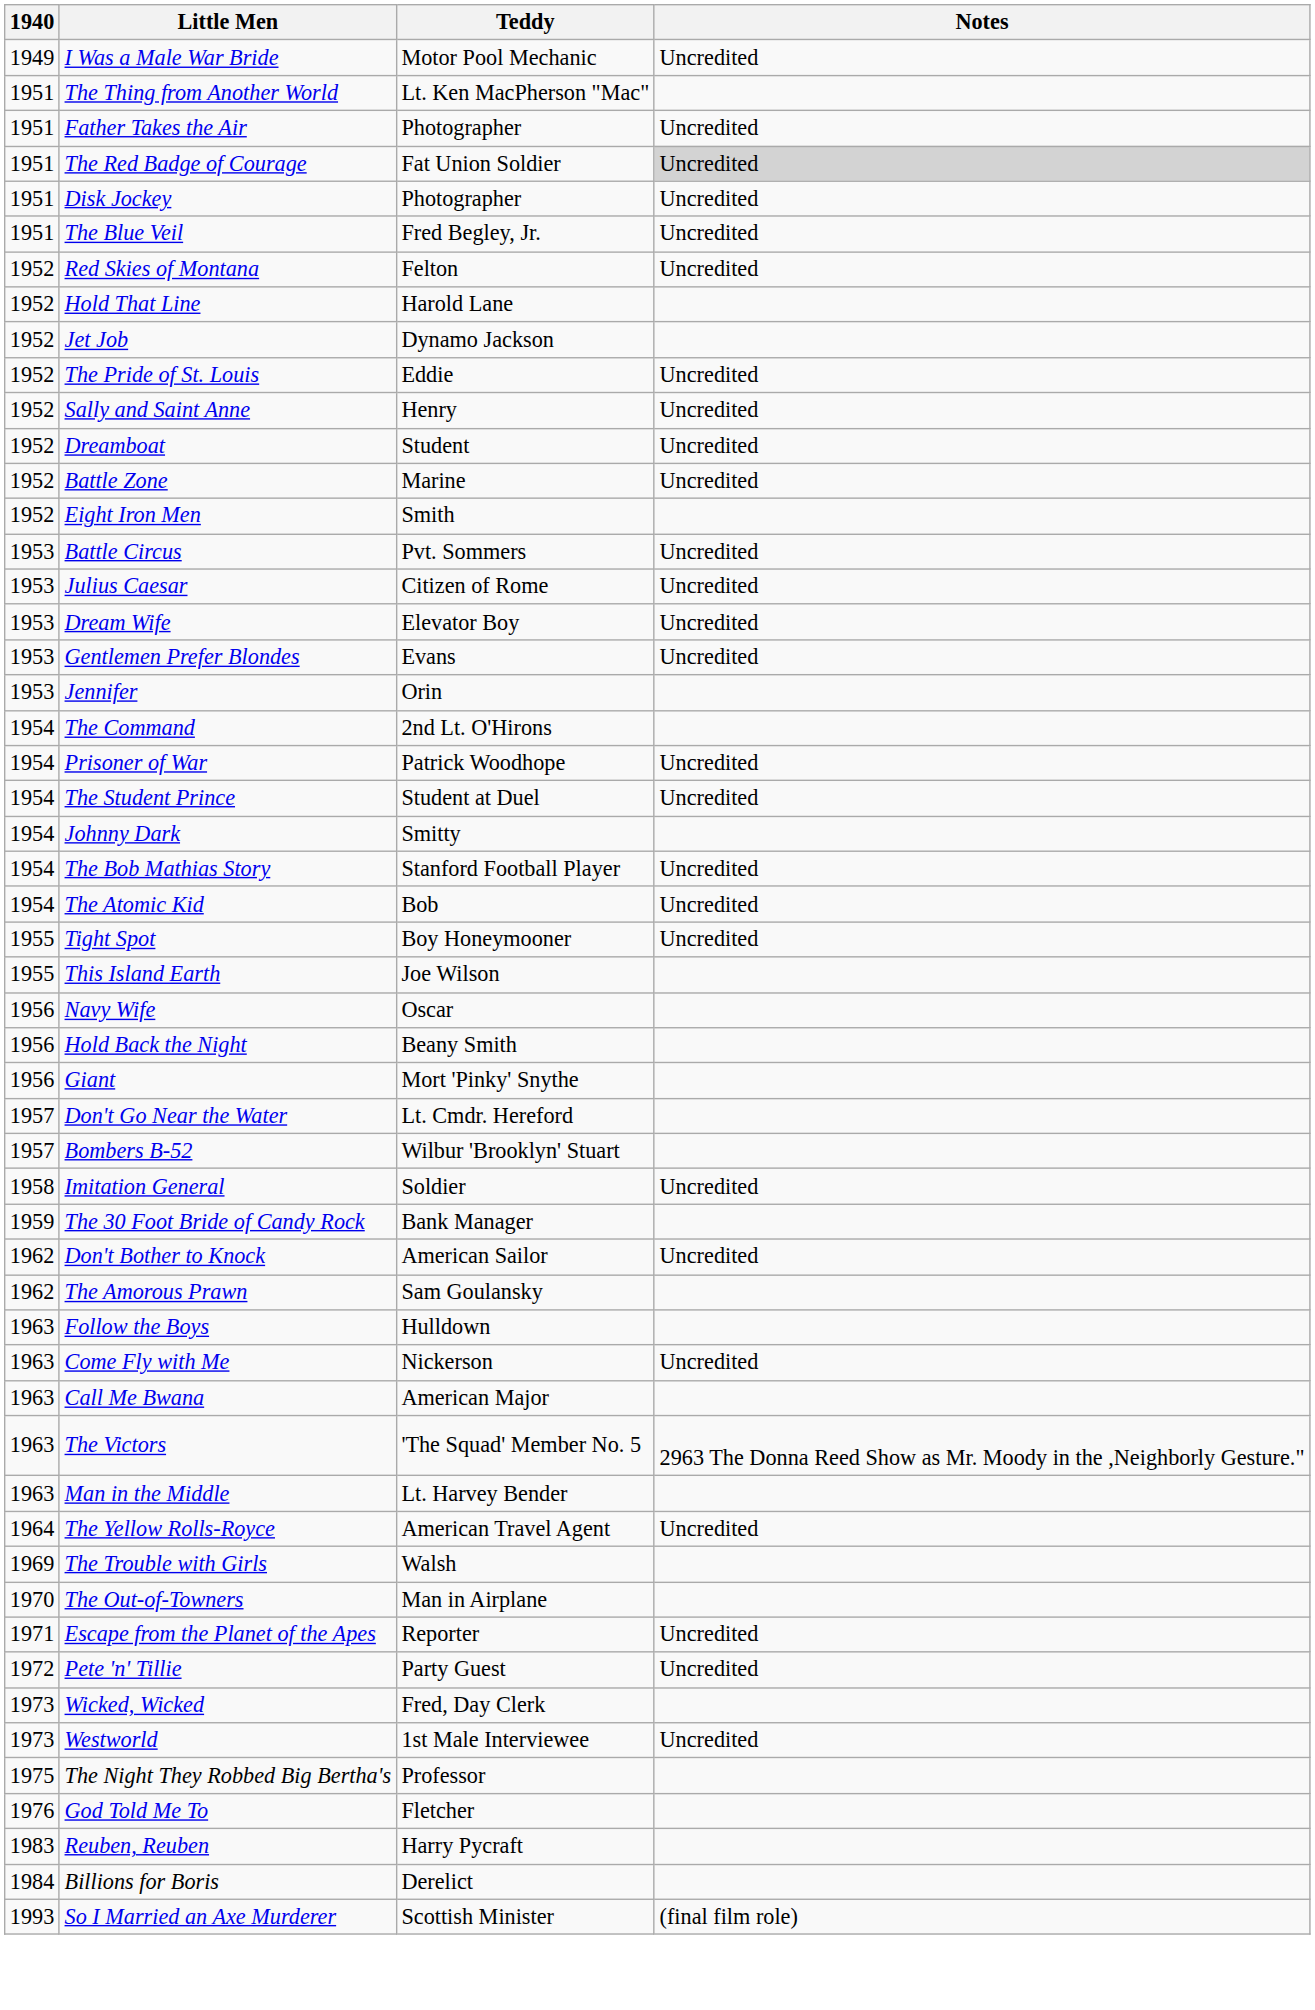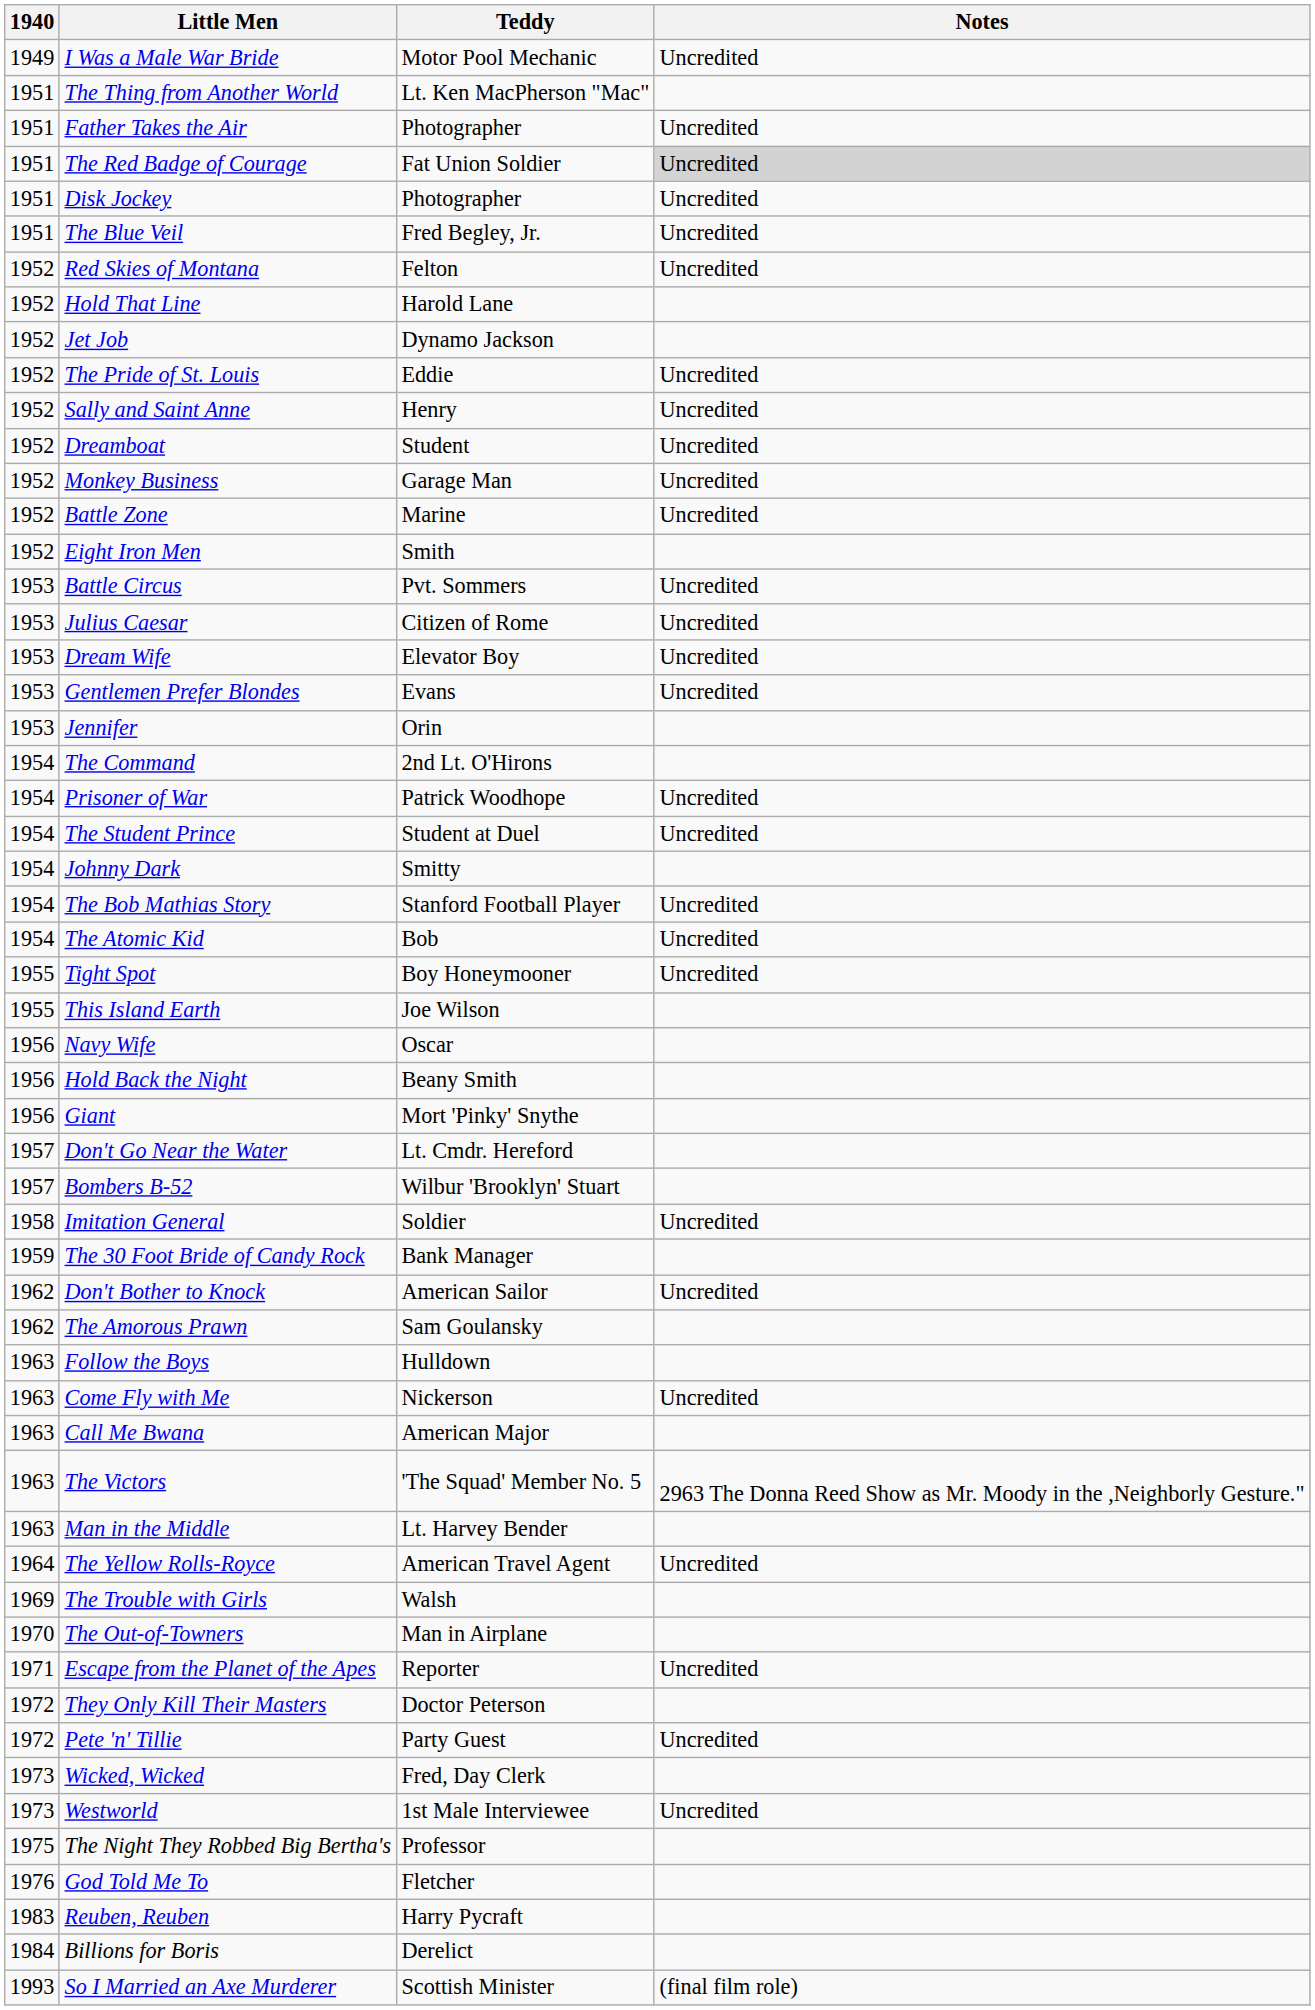+ row: 1952 | Monkey Business | Garage Man | Uncredited
+ row: 1972 | They Only Kill Their Masters | Doctor Peterson
